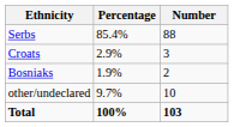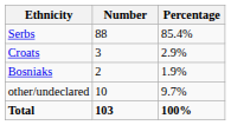columns swapped: Number <-> Percentage
